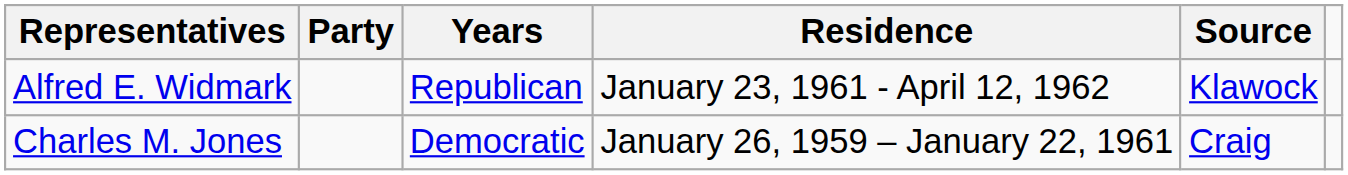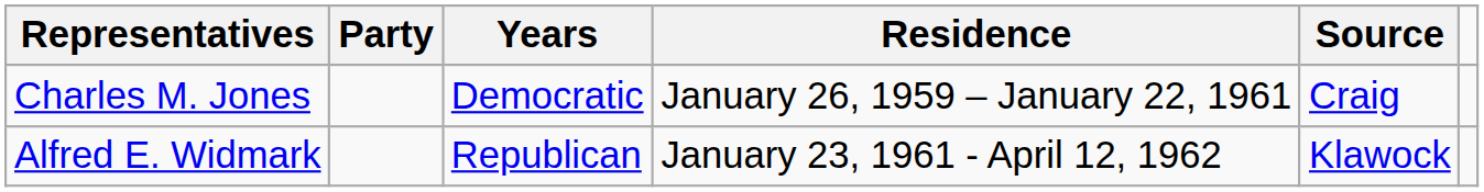rows swapped: Charles M. Jones <-> Alfred E. Widmark
